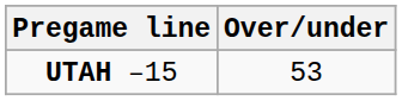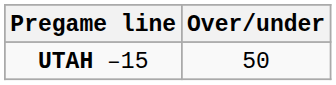UTAH –15 | Over/under: 53 -> 50
